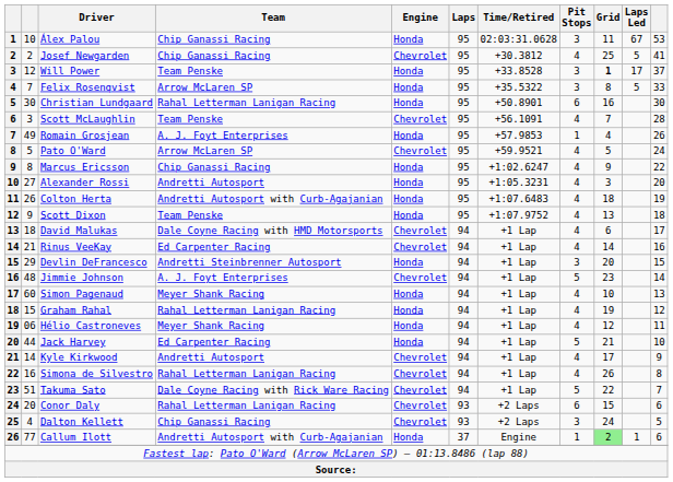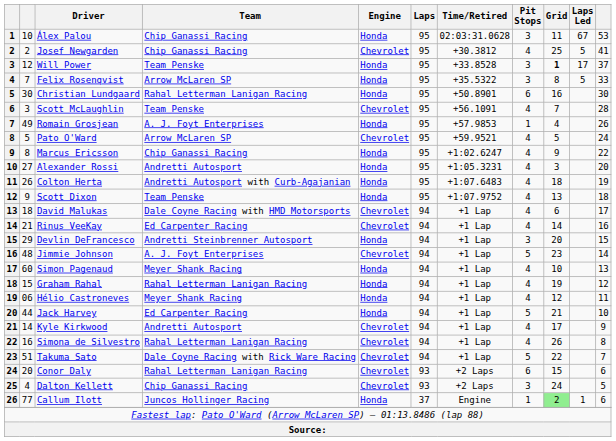Callum Ilott | Team: Andretti Autosport with Curb-Agajanian -> Juncos Hollinger Racing
